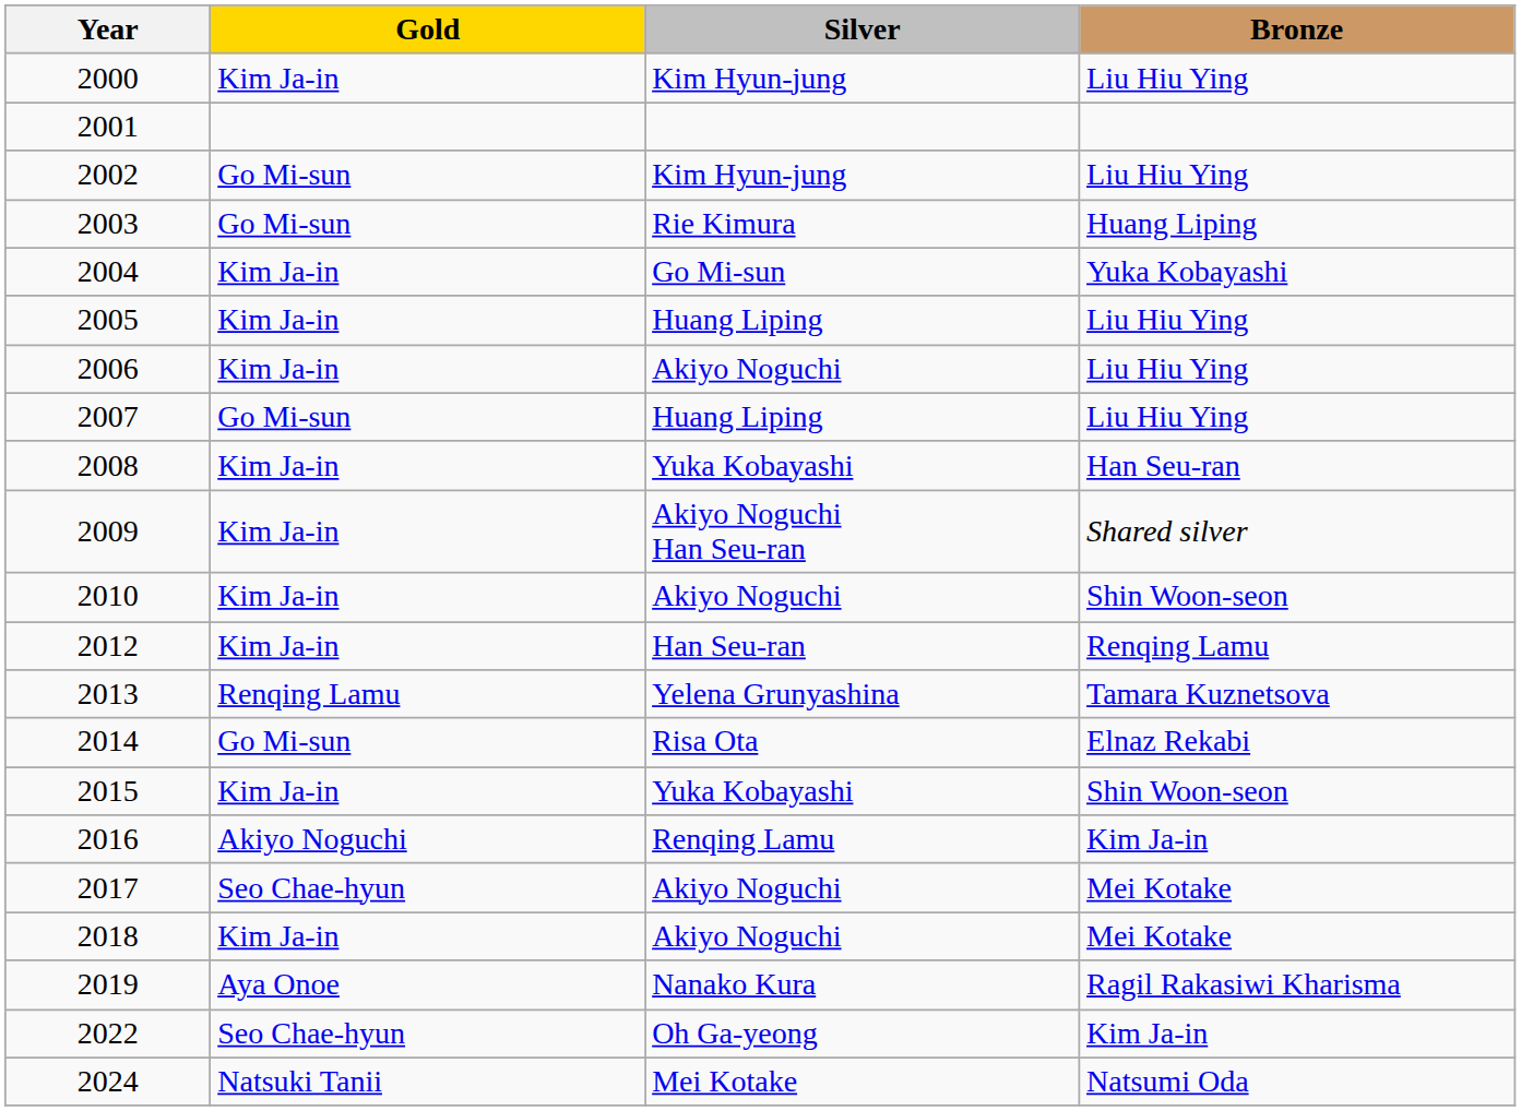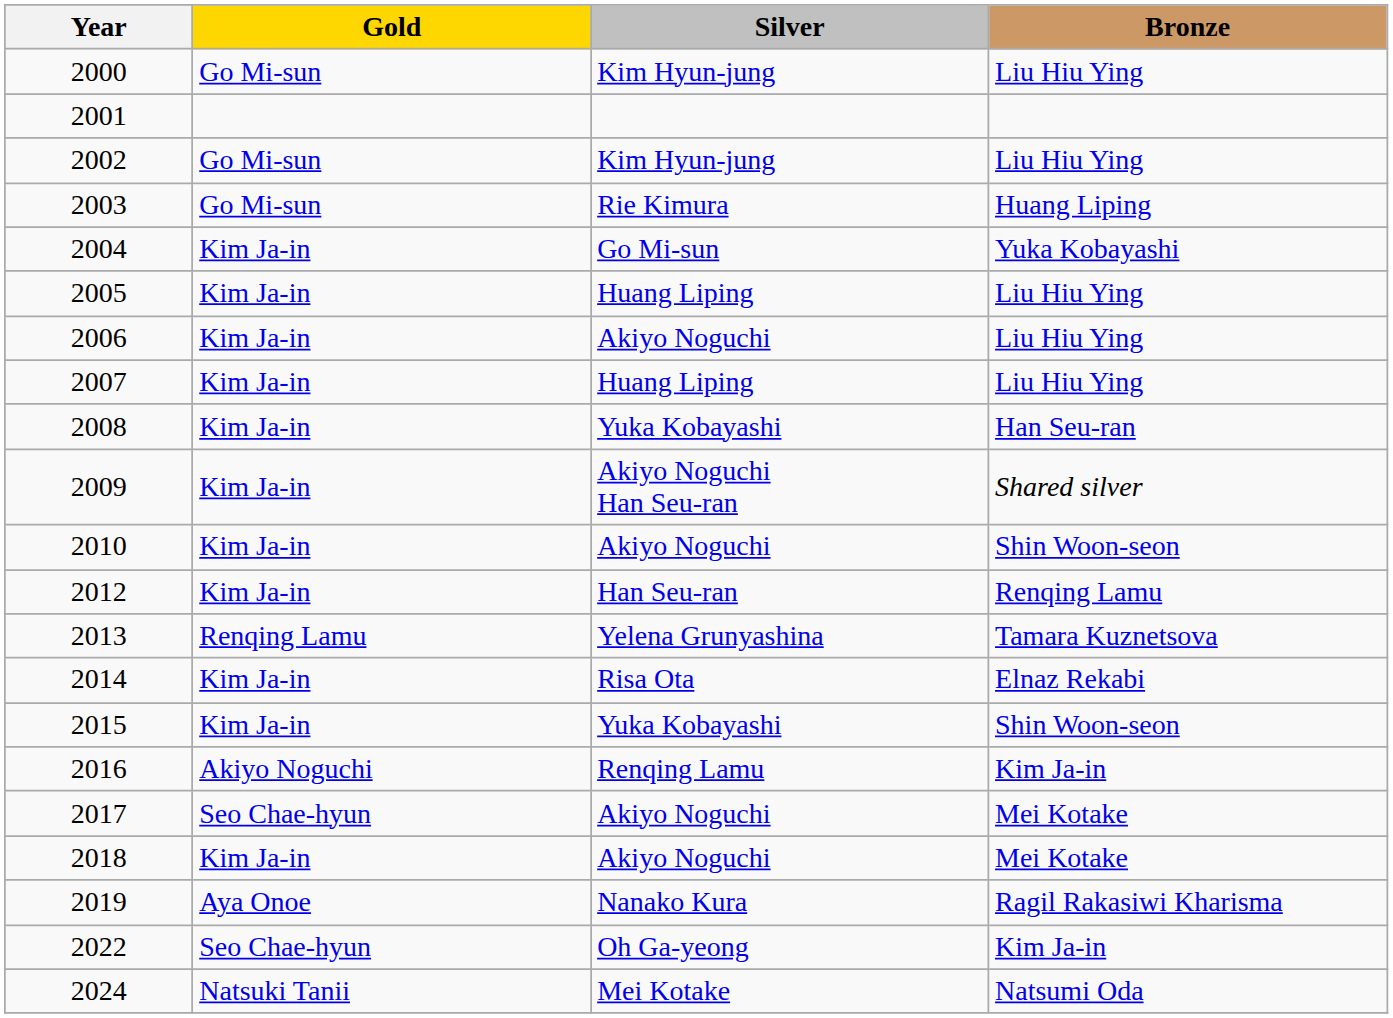2000 | Gold: Kim Ja-in -> Go Mi-sun
2007 | Gold: Go Mi-sun -> Kim Ja-in
2014 | Gold: Go Mi-sun -> Kim Ja-in
